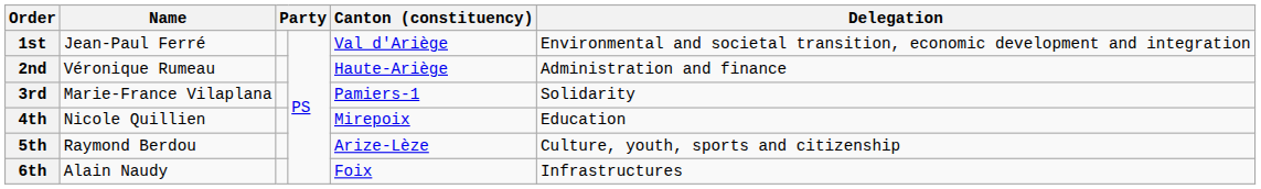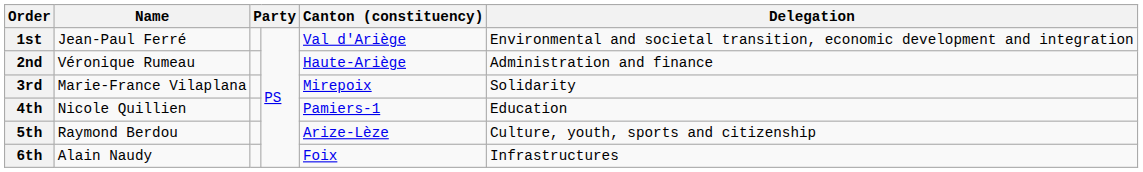3rd | Canton (constituency): Pamiers-1 -> Mirepoix
4th | Canton (constituency): Mirepoix -> Pamiers-1
